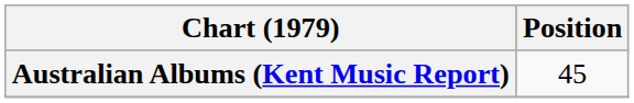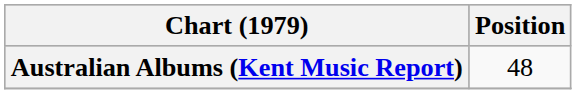Australian Albums (Kent Music Report) | Position: 45 -> 48
